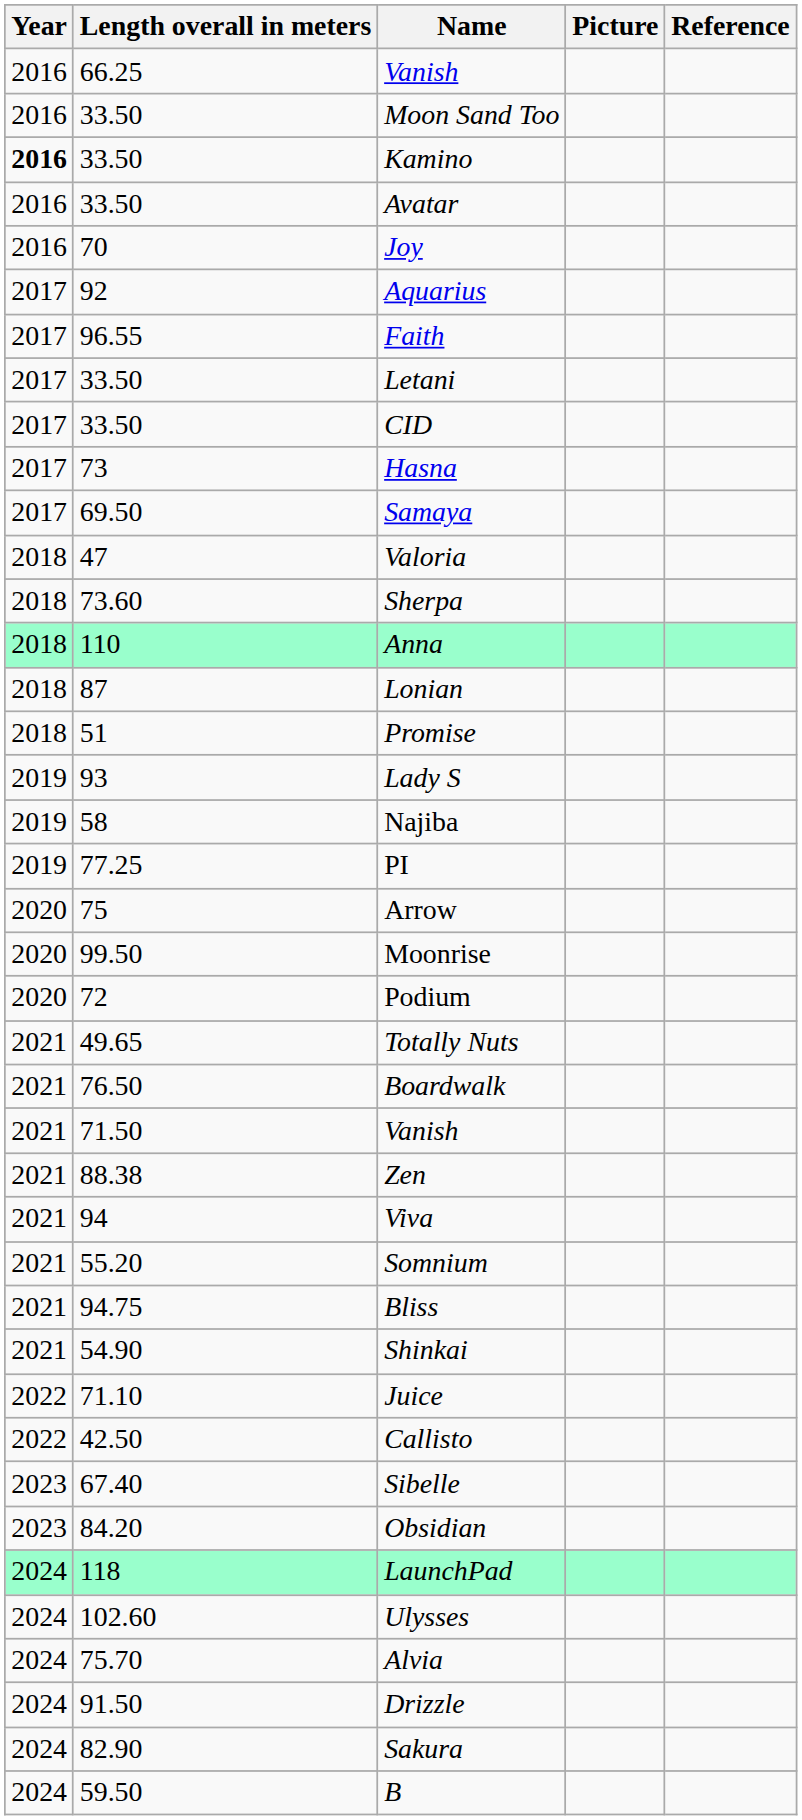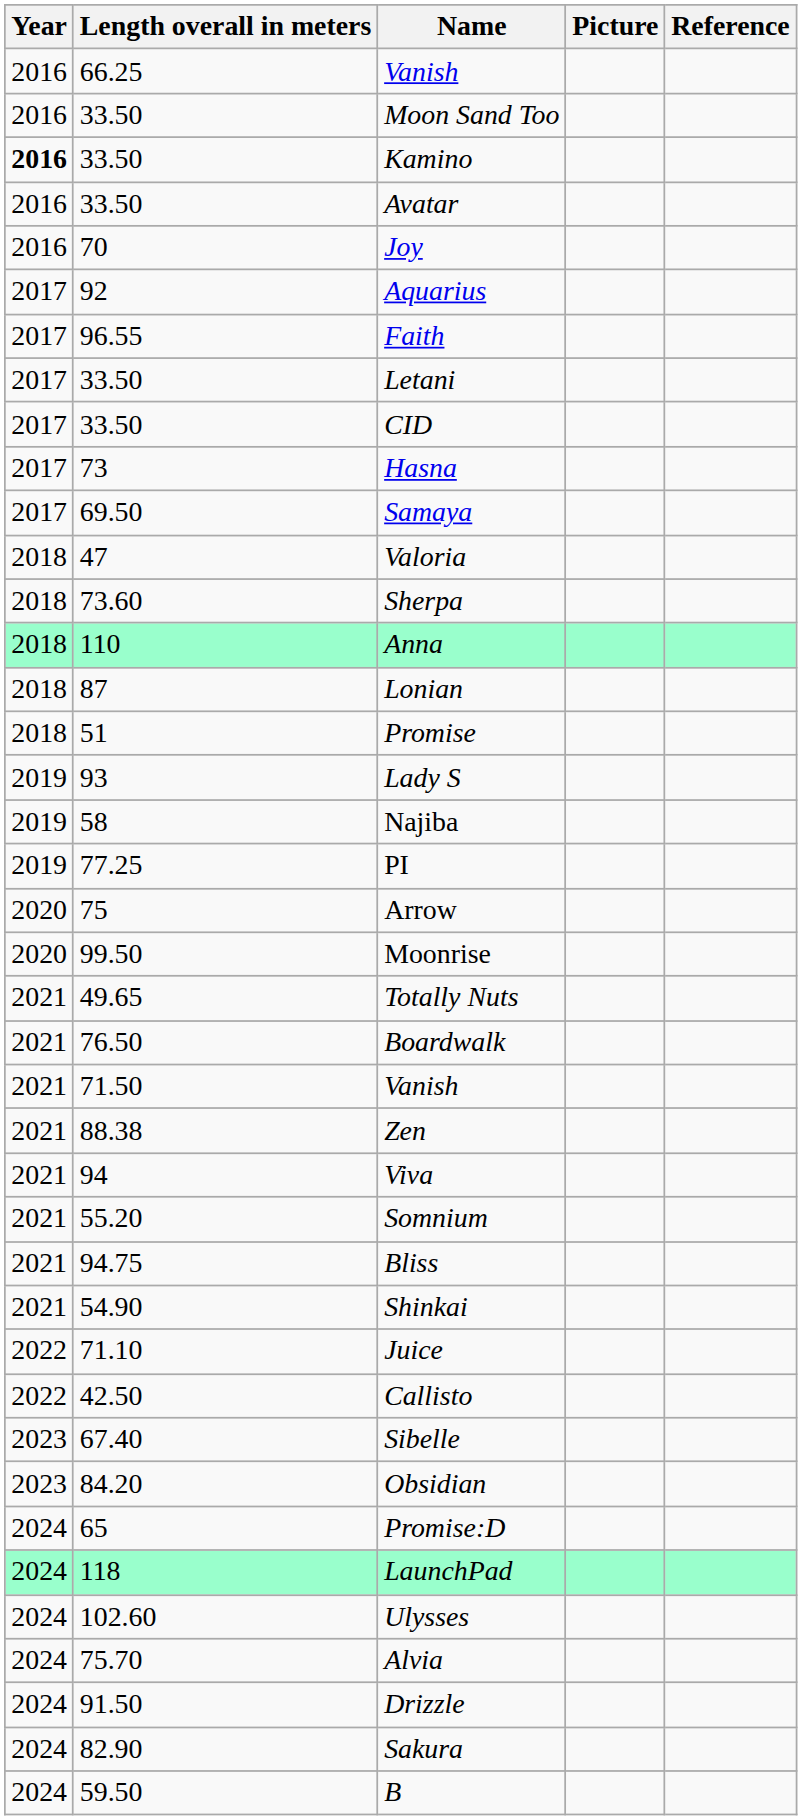- row: 2020 | 72 | Podium
+ row: 2024 | 65 | Promise:D
